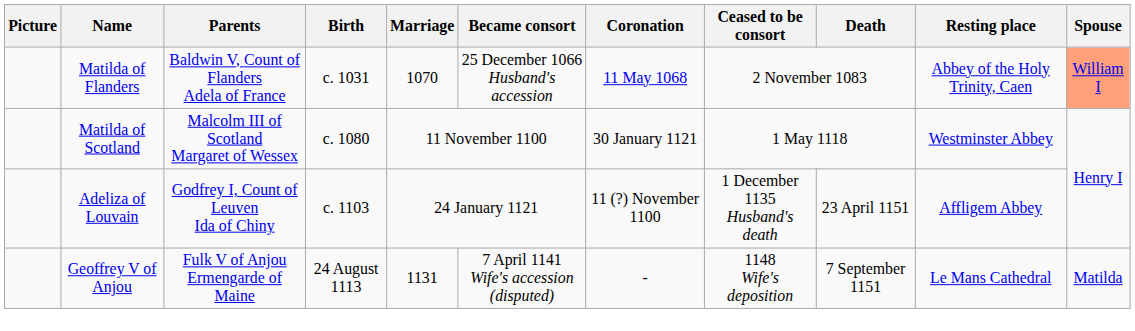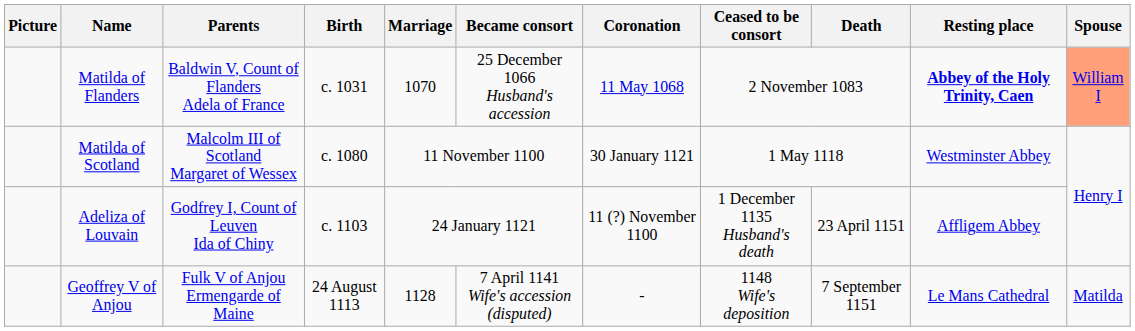Matilda of Flanders | Resting place: normal -> bold
Geoffrey V of Anjou | Marriage: 1131 -> 1128
